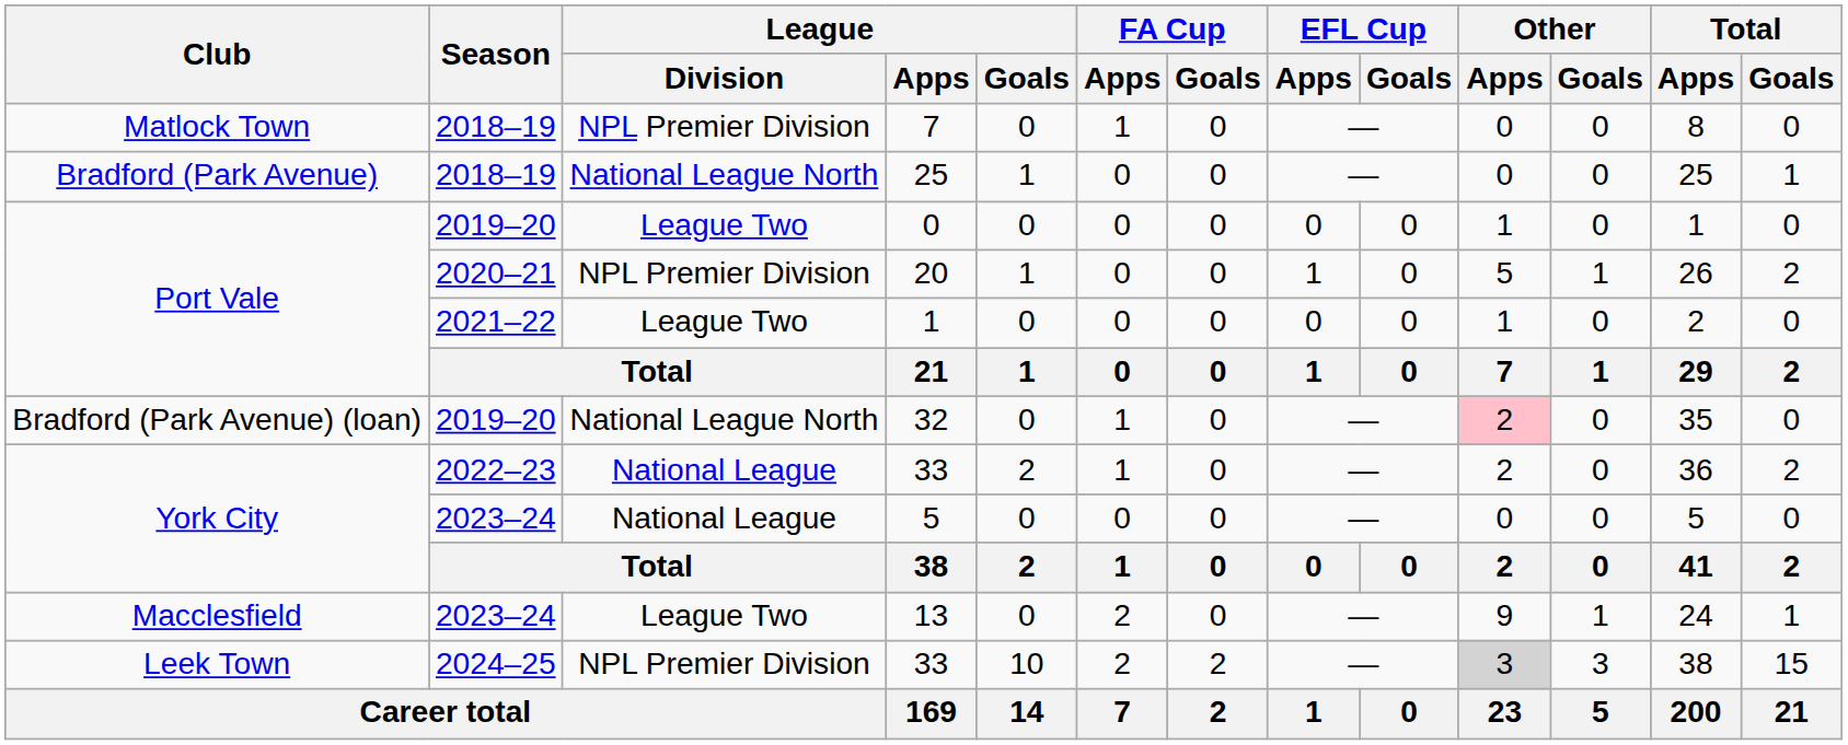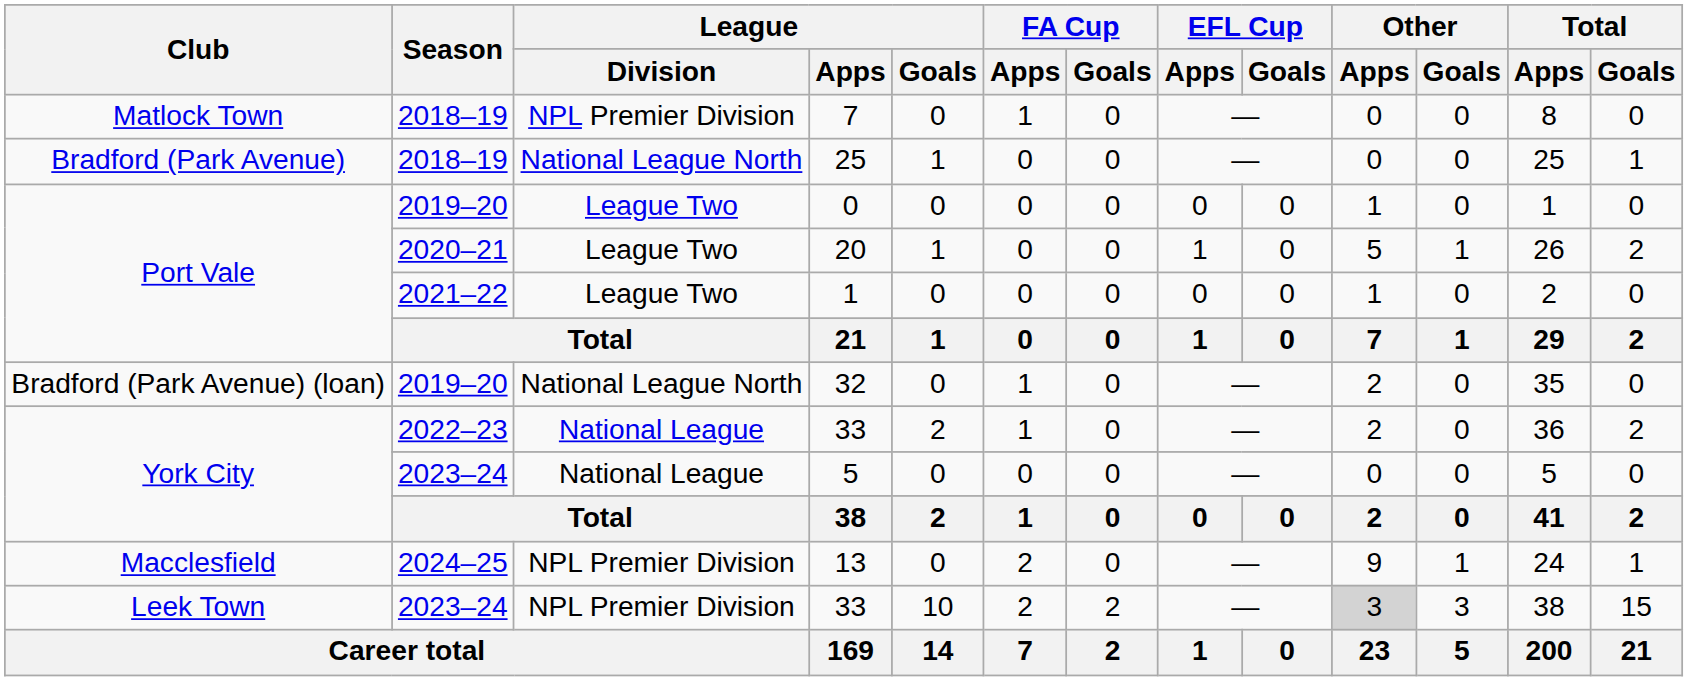20 | League / Division: NPL Premier Division -> League Two
32 | Other / Apps: pink background -> no background
13 | Season: 2023–24 -> 2024–25
13 | League / Division: League Two -> NPL Premier Division
Leek Town / 33 | Season: 2024–25 -> 2023–24
